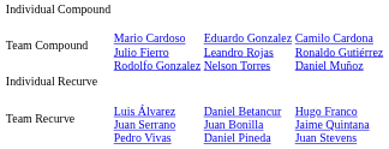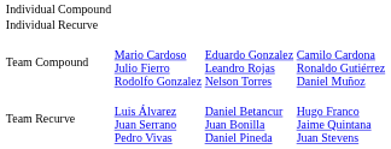rows swapped: Team Compound <-> Individual Recurve
